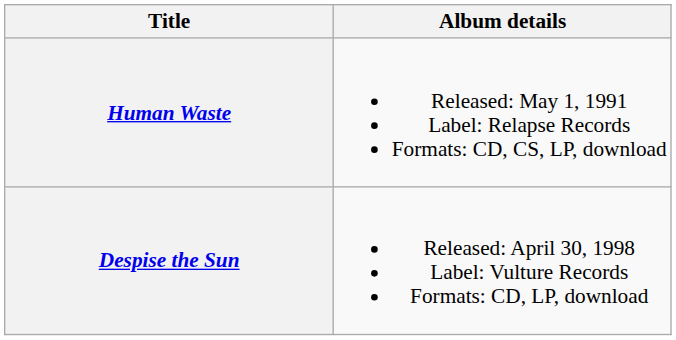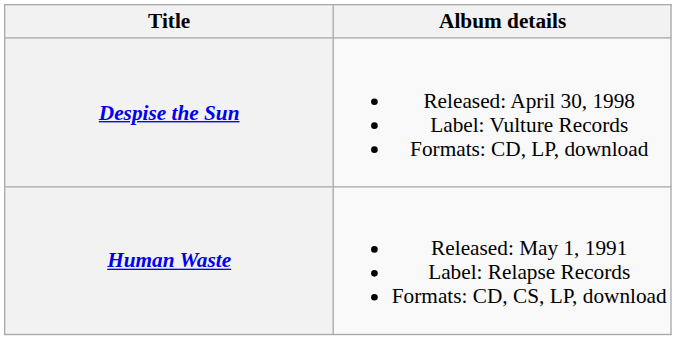rows swapped: Human Waste <-> Despise the Sun
